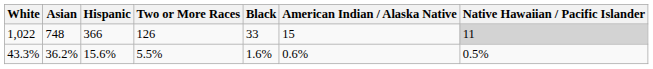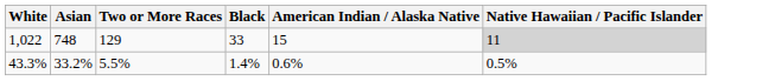- column: Hispanic | 366 | 15.6%
1,022 | Two or More Races: 126 -> 129
43.3% | Asian: 36.2% -> 33.2%
43.3% | Black: 1.6% -> 1.4%
